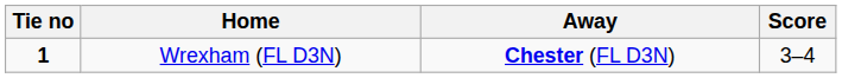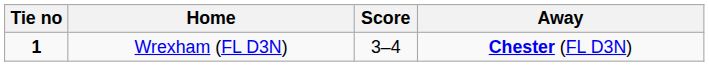columns swapped: Score <-> Away
